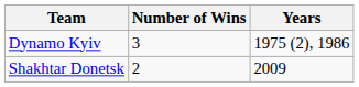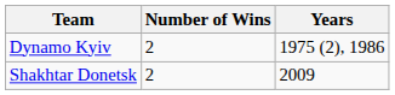Dynamo Kyiv | Number of Wins: 3 -> 2
